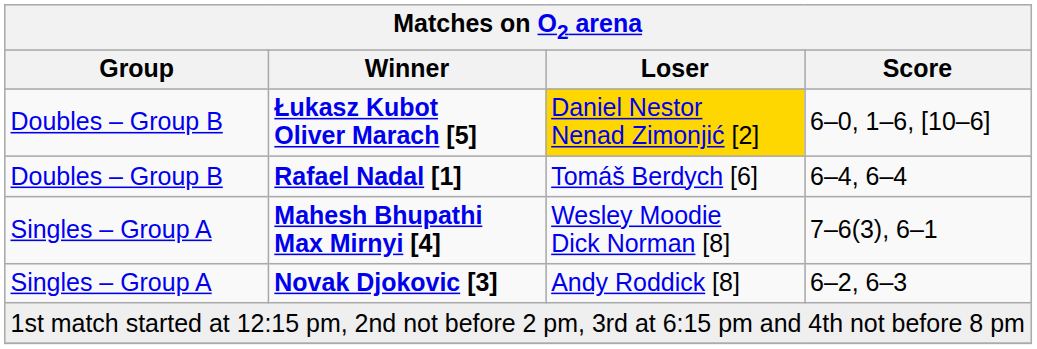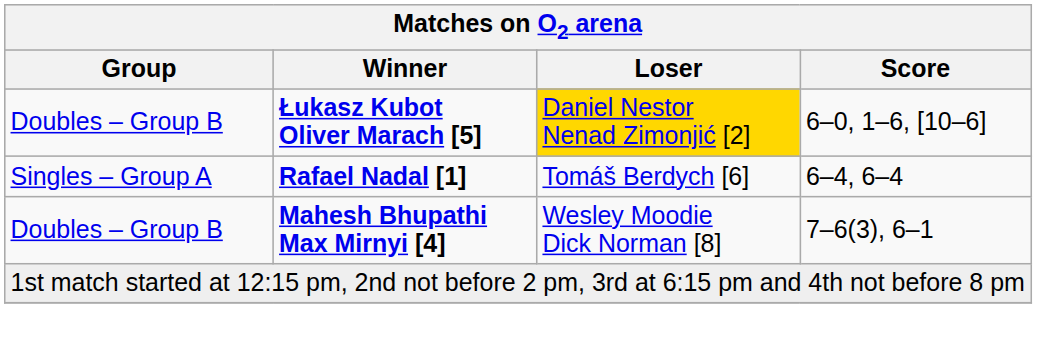Rafael Nadal [1] | Group: Doubles – Group B -> Singles – Group A
Mahesh Bhupathi Max Mirnyi [4] | Group: Singles – Group A -> Doubles – Group B
- row: Singles – Group A | Novak Djokovic [3] | Andy Roddick [8] | 6–2, 6–3
